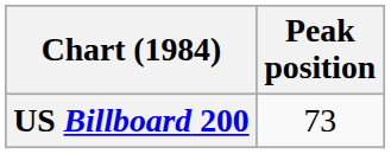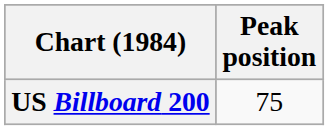US Billboard 200 | Peak position: 73 -> 75
